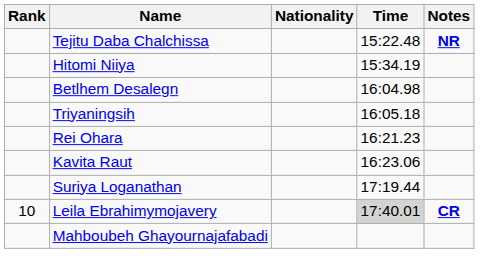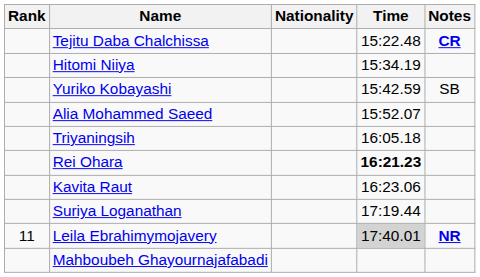Tejitu Daba Chalchissa | Notes: NR -> CR
+ row: Yuriko Kobayashi | 15:42.59 | SB
+ row: Alia Mohammed Saeed | 15:52.07
- row: Betlhem Desalegn | 16:04.98
Rei Ohara | Time: normal -> bold
Leila Ebrahimymojavery | Rank: 10 -> 11
Leila Ebrahimymojavery | Notes: CR -> NR
